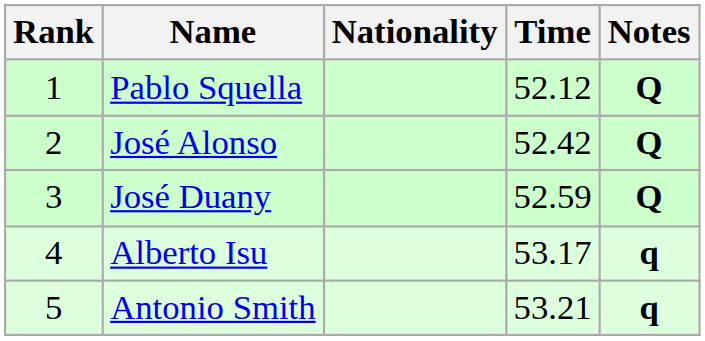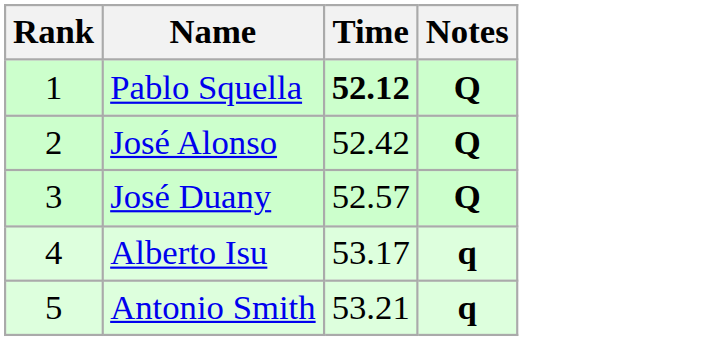- column: Nationality
Pablo Squella | Time: normal -> bold
José Duany | Time: 52.59 -> 52.57
